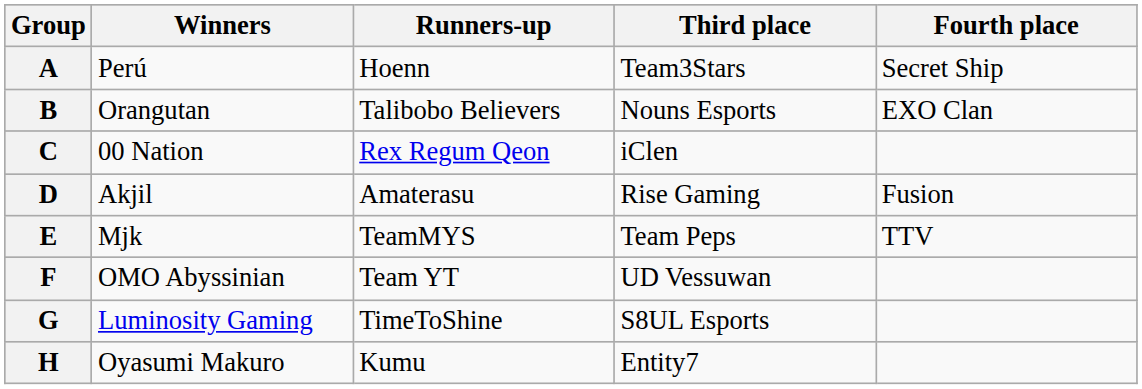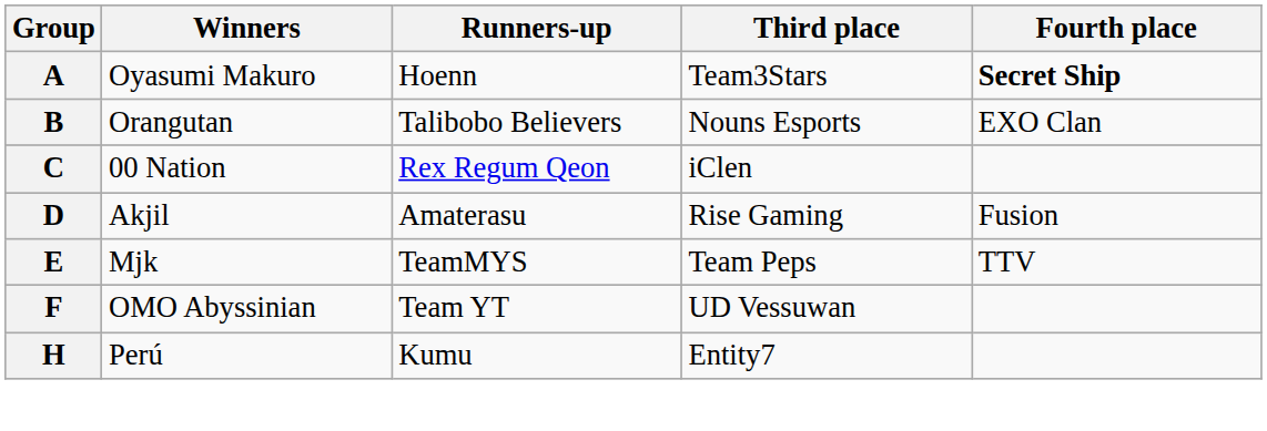A | Winners: Perú -> Oyasumi Makuro
A | Fourth place: normal -> bold
- row: G | Luminosity Gaming | TimeToShine | S8UL Esports
H | Winners: Oyasumi Makuro -> Perú
